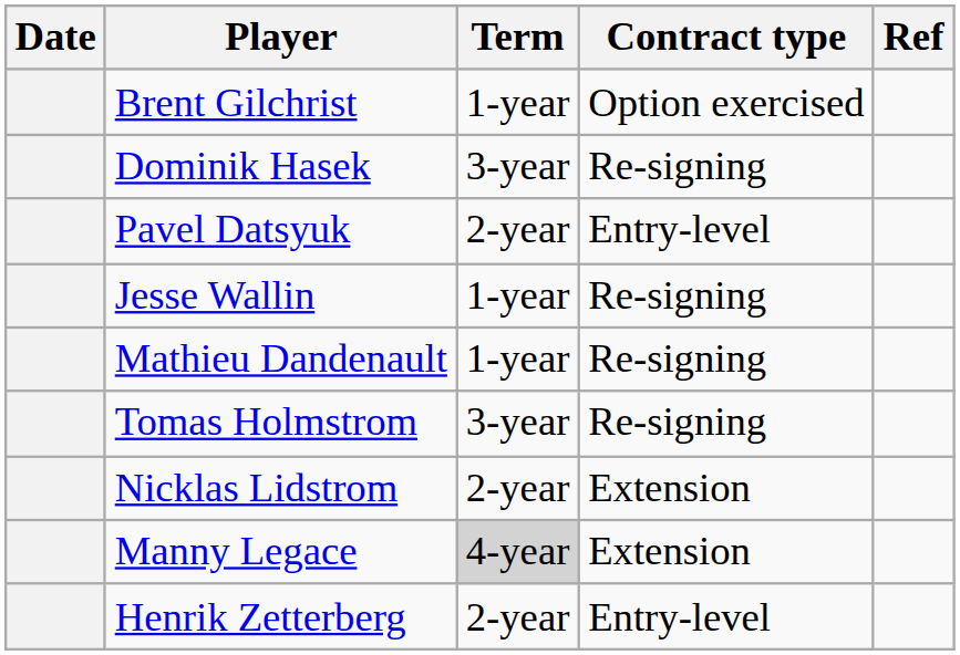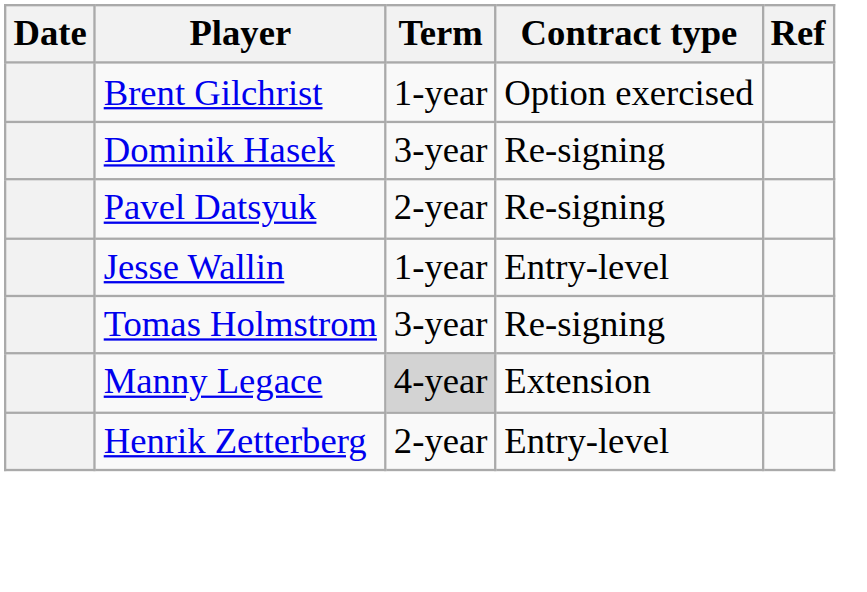Pavel Datsyuk | Contract type: Entry-level -> Re-signing
Jesse Wallin | Contract type: Re-signing -> Entry-level
- row: Mathieu Dandenault | 1-year | Re-signing
- row: Nicklas Lidstrom | 2-year | Extension
